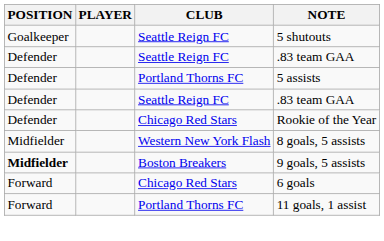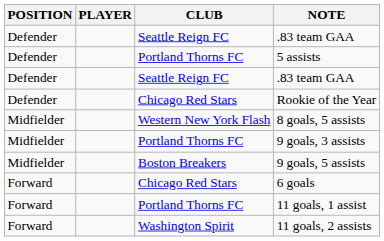- row: Goalkeeper | Seattle Reign FC | 5 shutouts
+ row: Midfielder | Portland Thorns FC | 9 goals, 3 assists
9 goals, 5 assists | POSITION: bold -> normal
+ row: Forward | Washington Spirit | 11 goals, 2 assists
